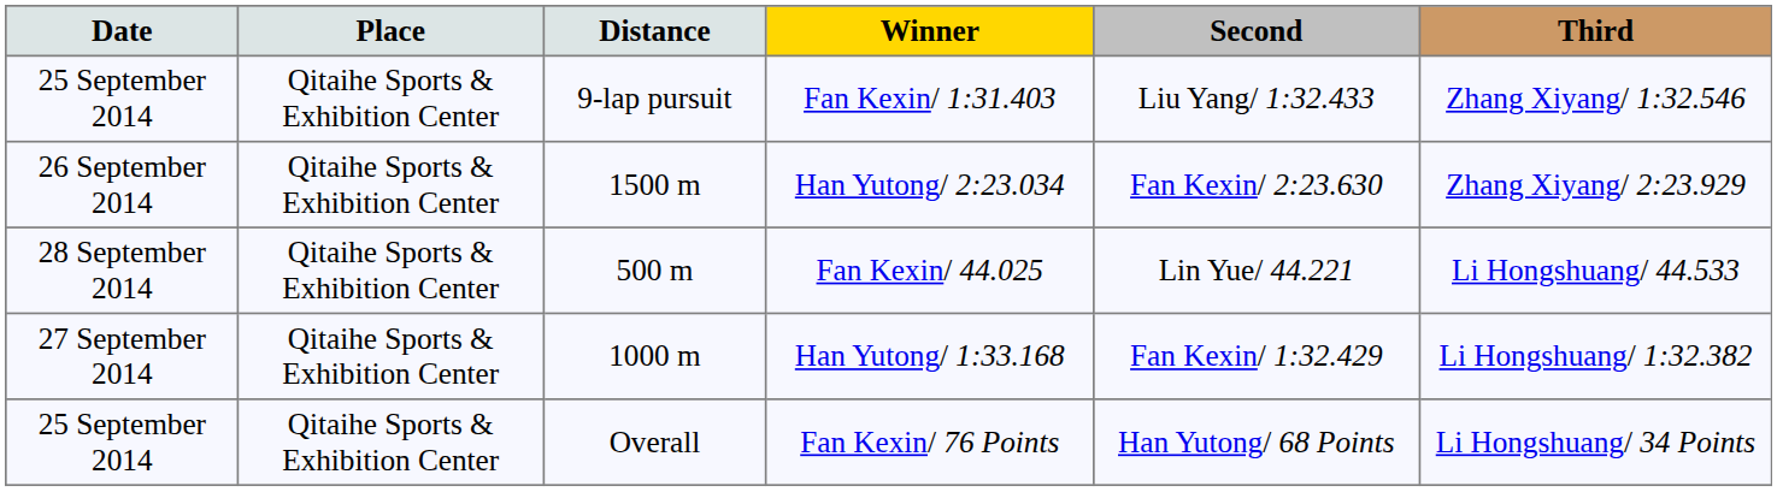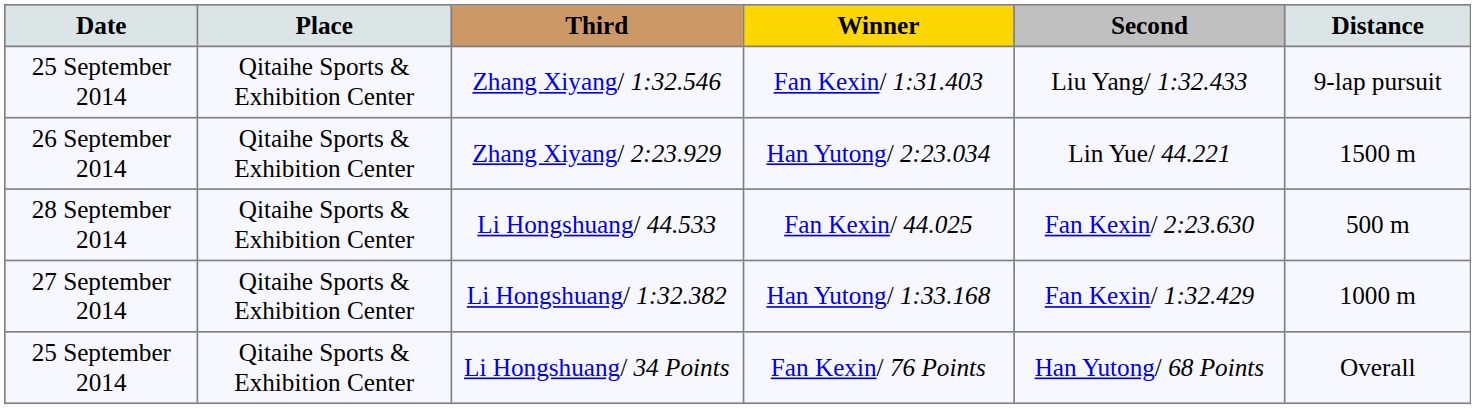columns swapped: Distance <-> Third
Han Yutong/ 2:23.034 | Second: Fan Kexin/ 2:23.630 -> Lin Yue/ 44.221
Fan Kexin/ 44.025 | Second: Lin Yue/ 44.221 -> Fan Kexin/ 2:23.630
